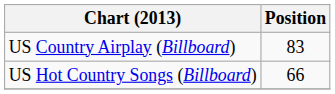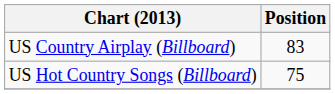US Hot Country Songs (Billboard) | Position: 66 -> 75
